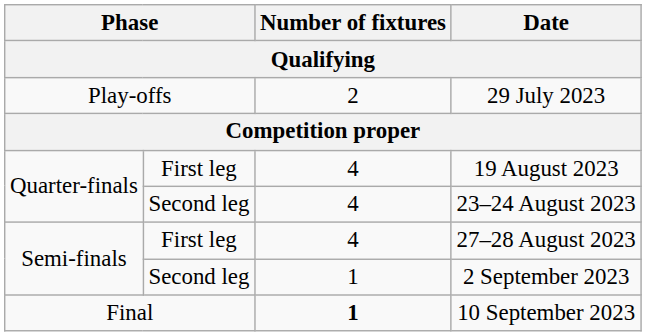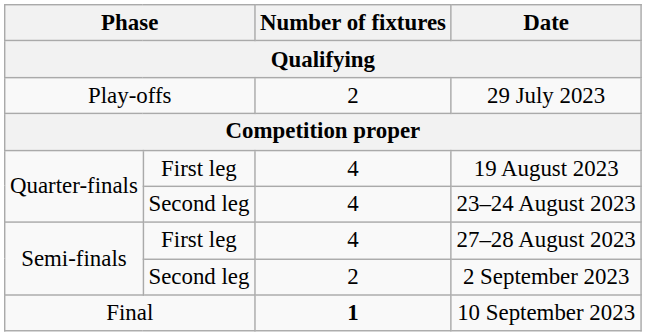2 September 2023 | Number of fixtures: 1 -> 2
